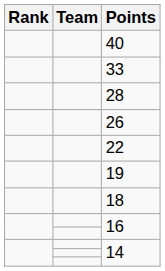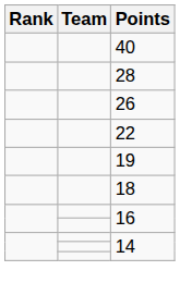- row: 33
